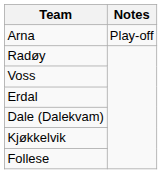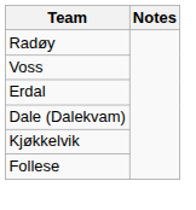- row: Arna | Play-off
